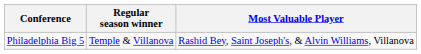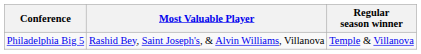columns swapped: Regular season winner <-> Most Valuable Player
